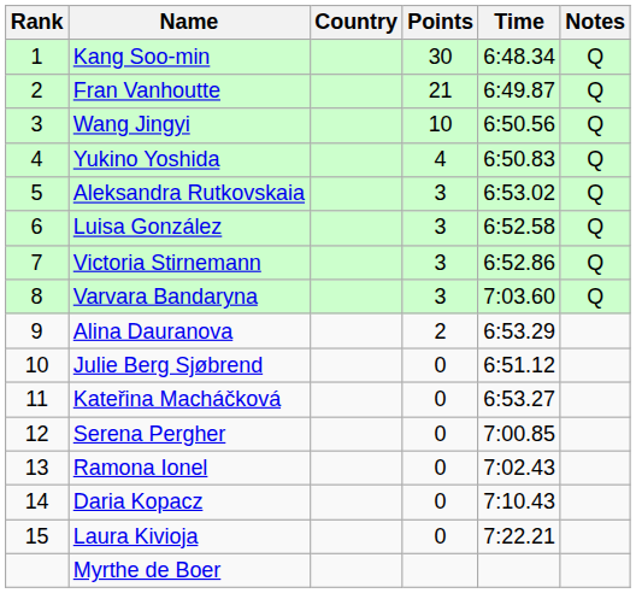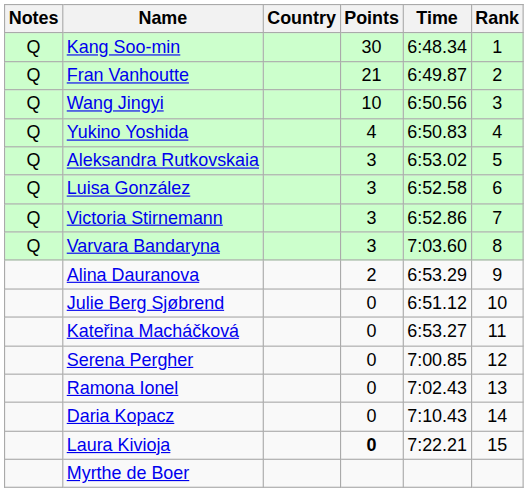columns swapped: Rank <-> Notes
Laura Kivioja | Points: normal -> bold
